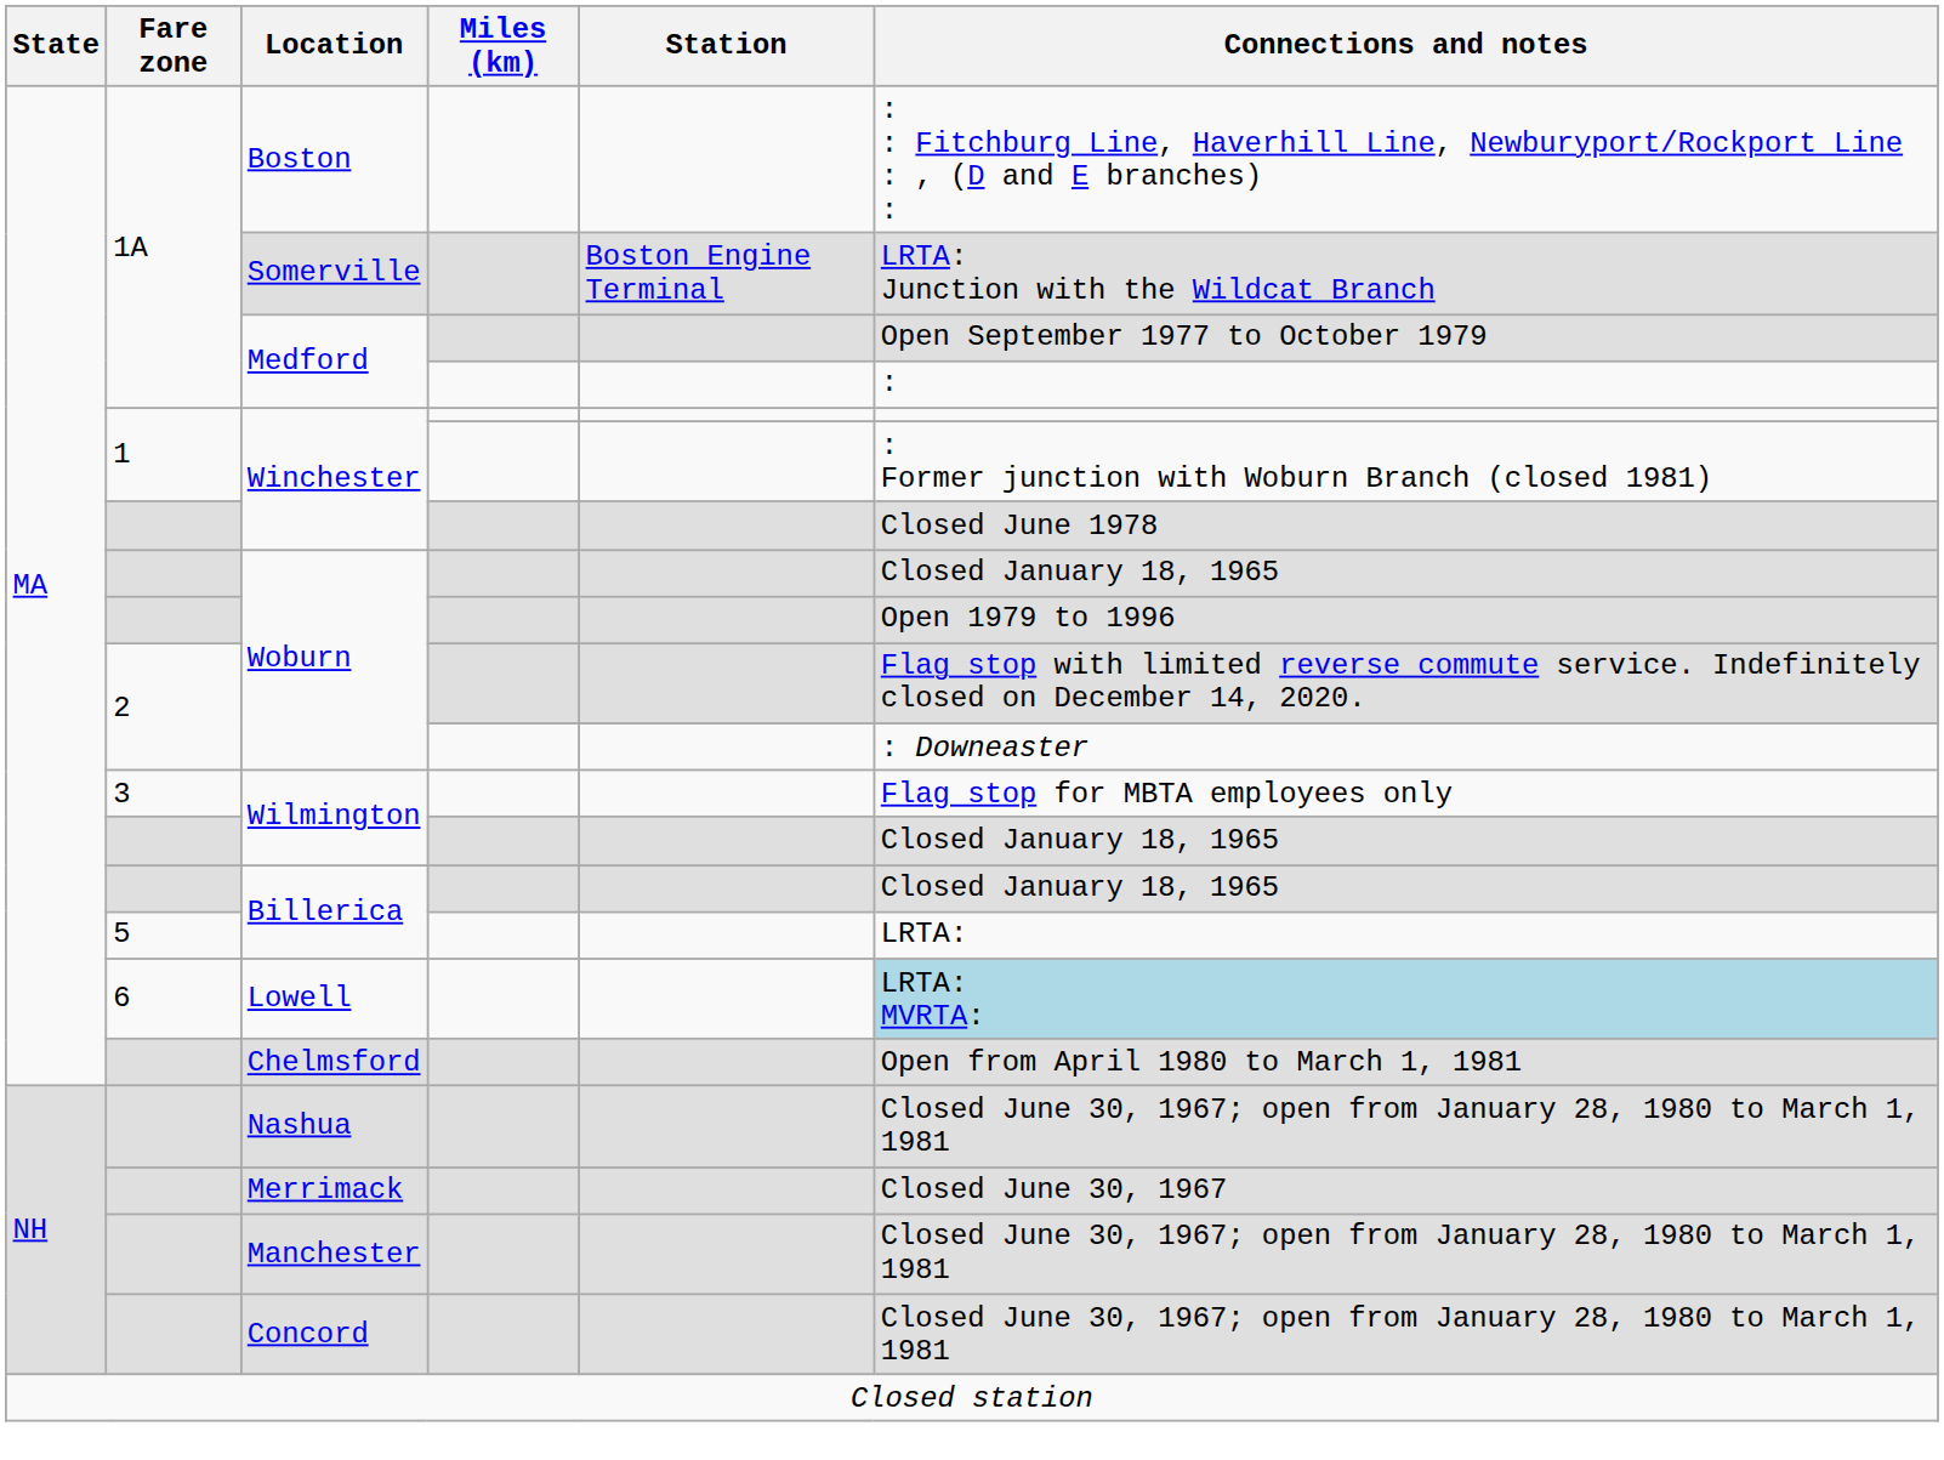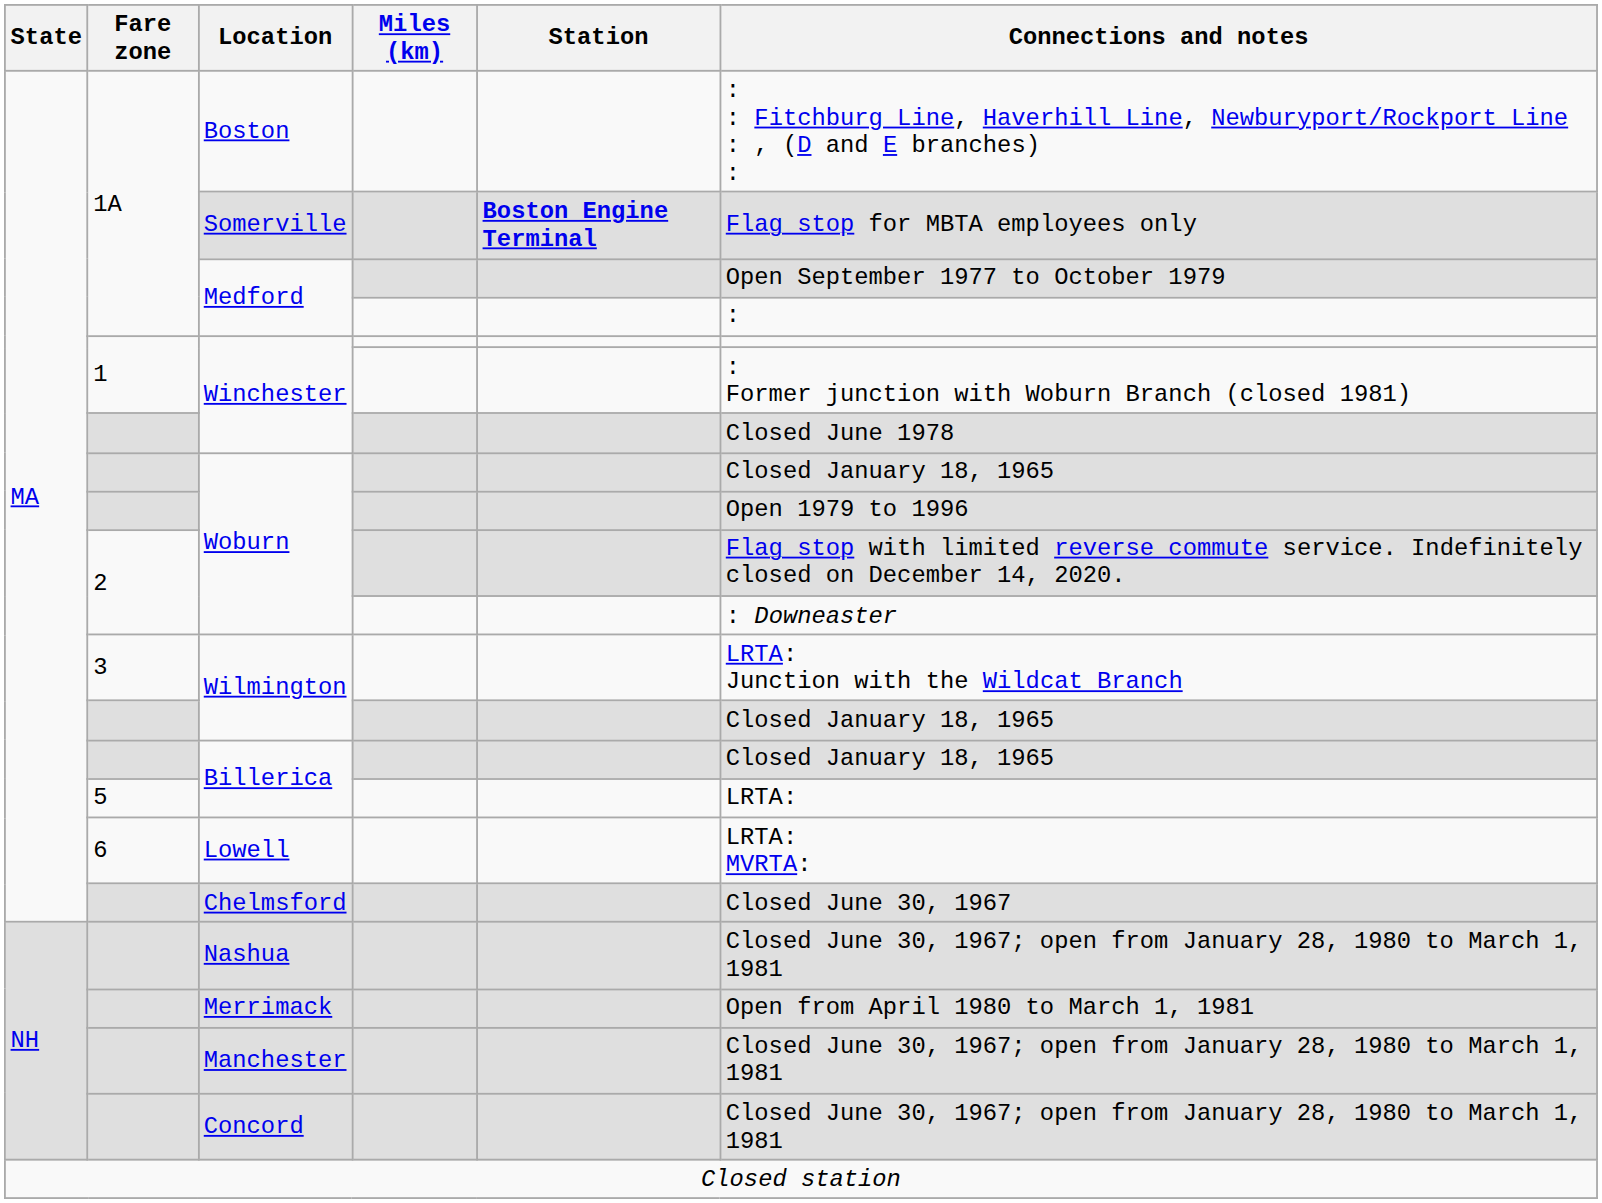Somerville | Station: normal -> bold
Somerville | Connections and notes: LRTA: Junction with the Wildcat Branch -> Flag stop for MBTA employees only
3 / Wilmington | Connections and notes: Flag stop for MBTA employees only -> LRTA: Junction with the Wildcat Branch
Lowell | Connections and notes: lightblue background -> no background
Chelmsford | Connections and notes: Open from April 1980 to March 1, 1981 -> Closed June 30, 1967
Merrimack | Connections and notes: Closed June 30, 1967 -> Open from April 1980 to March 1, 1981
